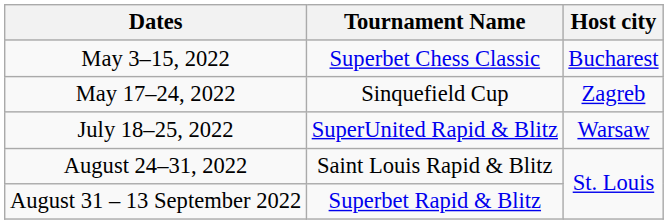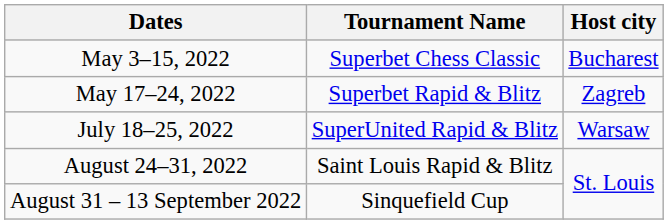May 17–24, 2022 | Tournament Name: Sinquefield Cup -> Superbet Rapid & Blitz
August 31 – 13 September 2022 | Tournament Name: Superbet Rapid & Blitz -> Sinquefield Cup
